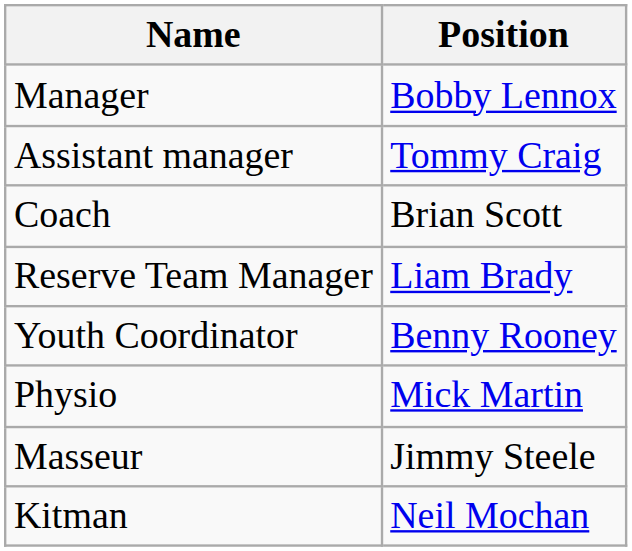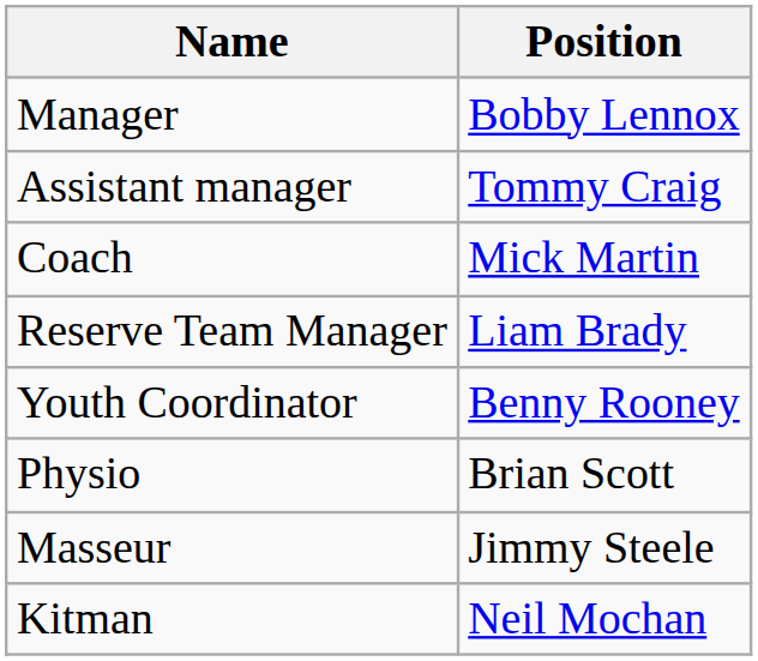Coach | Position: Brian Scott -> Mick Martin
Physio | Position: Mick Martin -> Brian Scott
